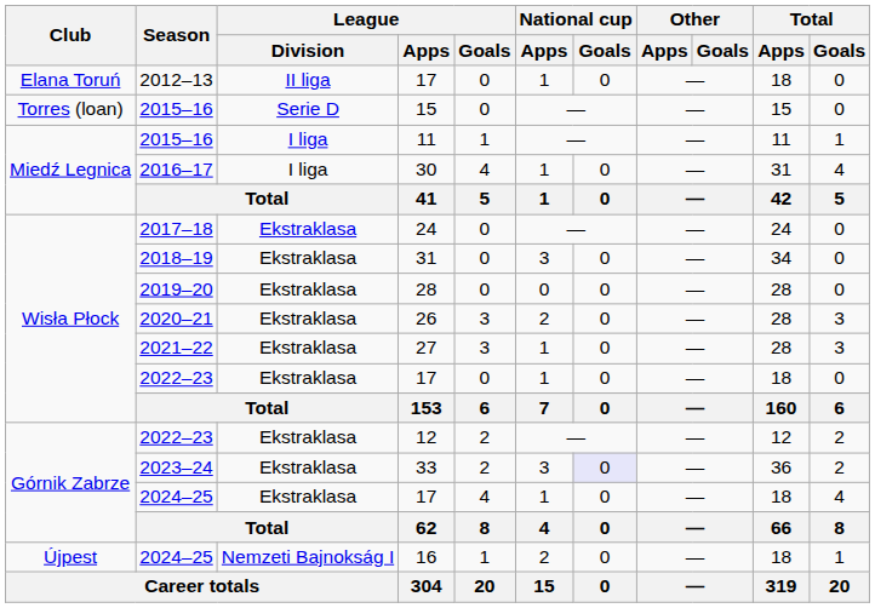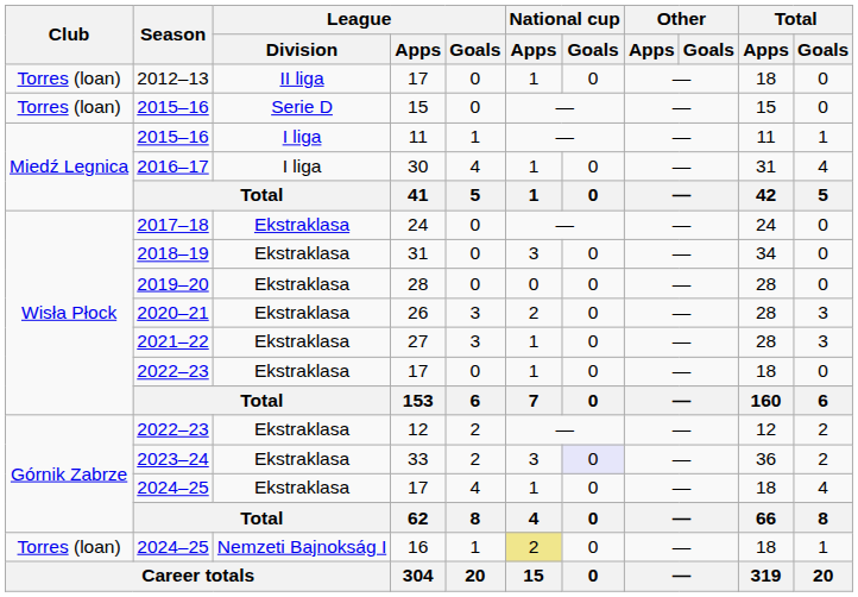2012–13 / 17 | Club: Elana Toruń -> Torres (loan)
16 | Club: Újpest -> Torres (loan)
16 | National cup / Apps: no background -> khaki background
